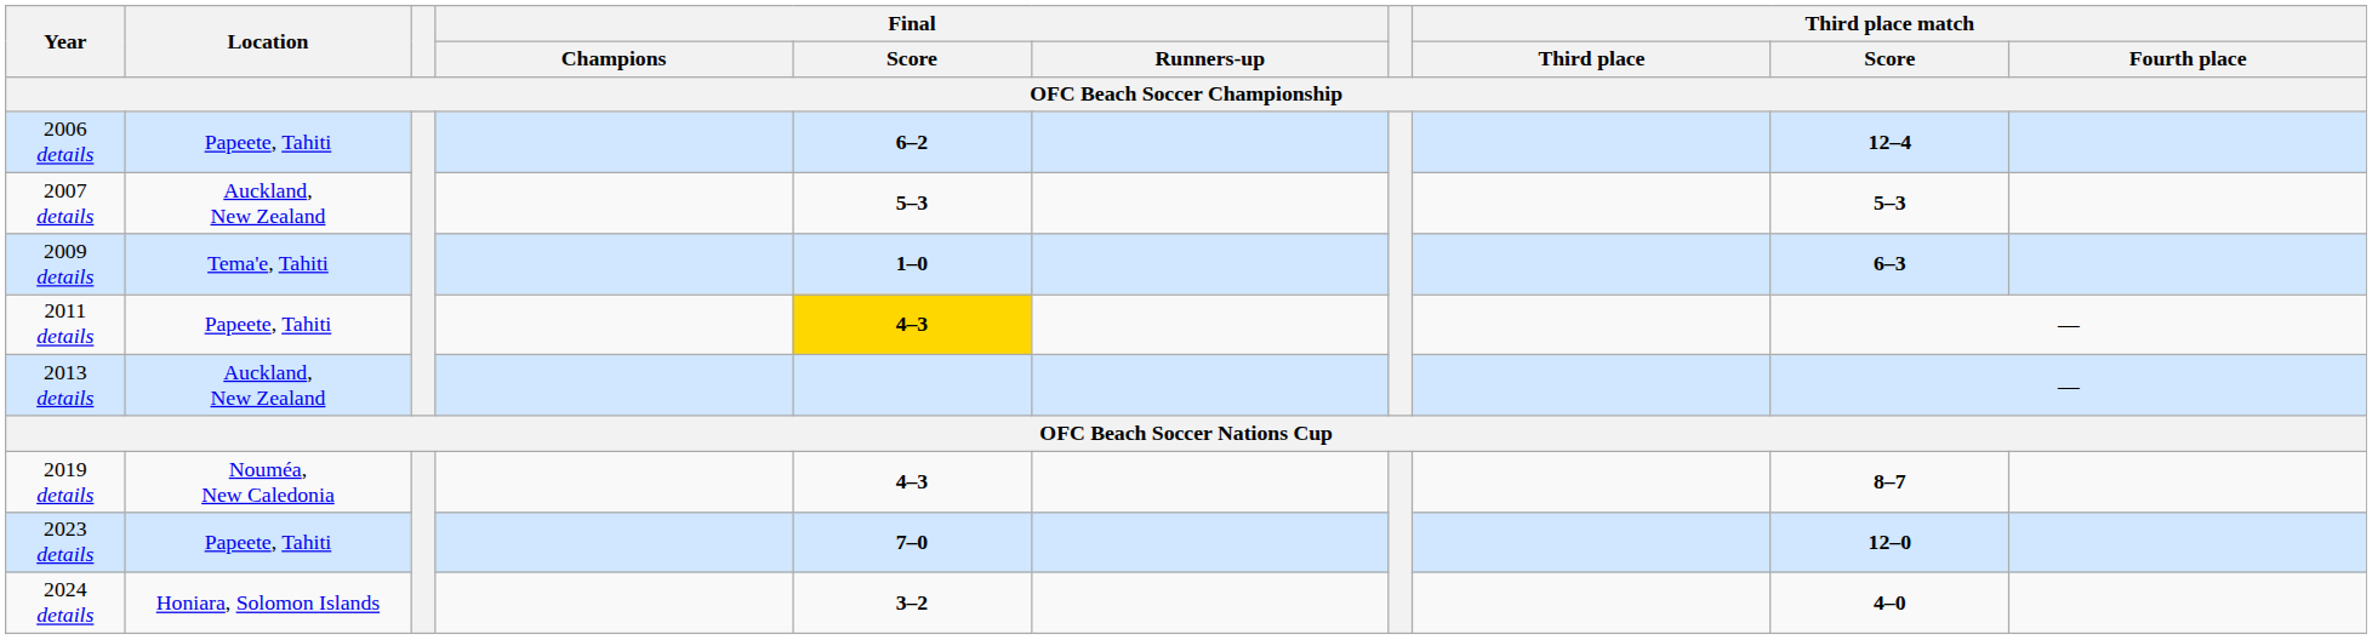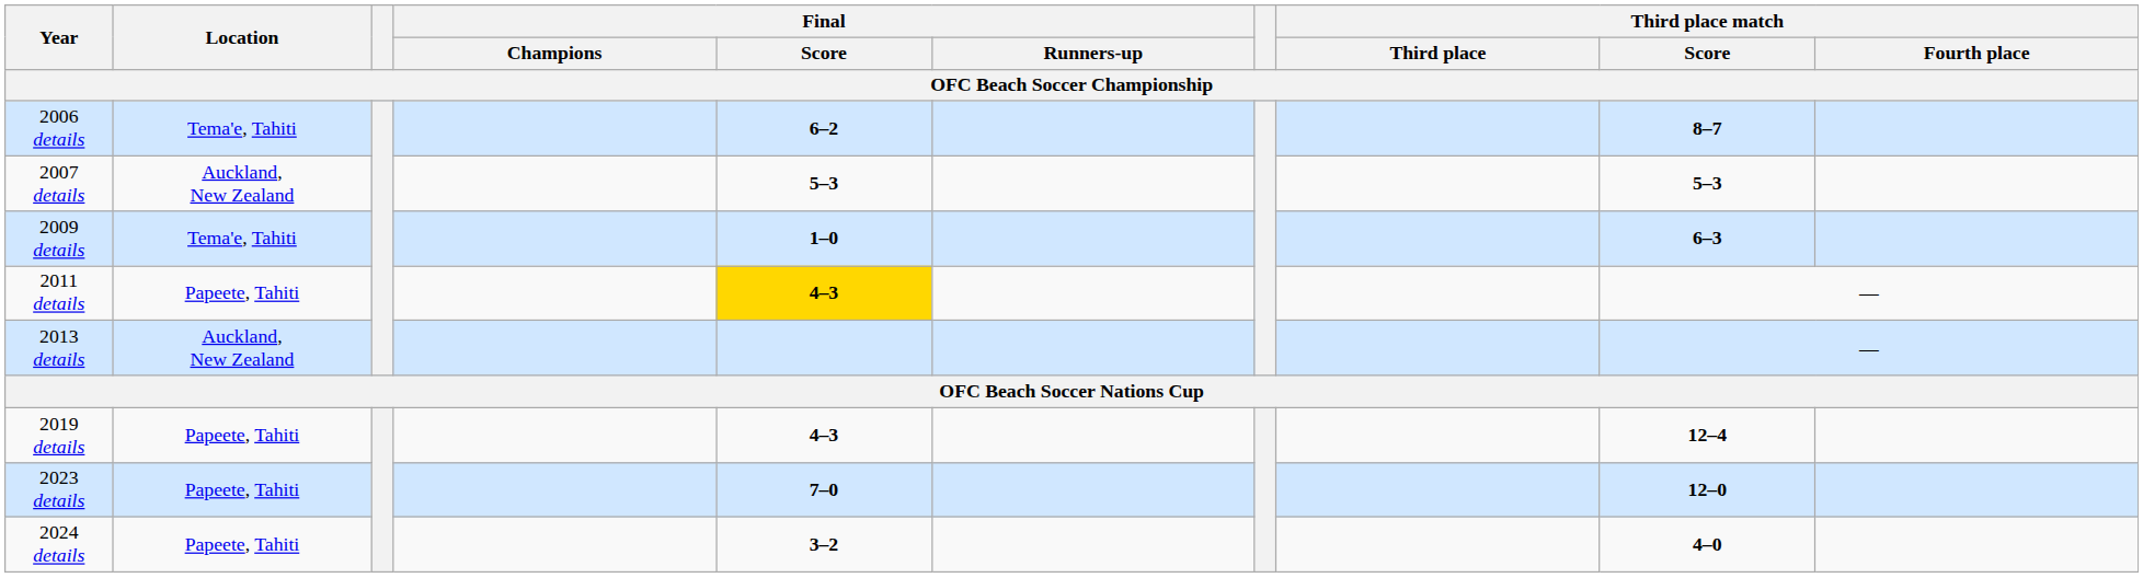2006 details | Location: Papeete, Tahiti -> Tema'e, Tahiti
2006 details | Third place match / Score: 12–4 -> 8–7
2019 details | Location: Nouméa, New Caledonia -> Papeete, Tahiti
2019 details | Third place match / Score: 8–7 -> 12–4
2024 details | Location: Honiara, Solomon Islands -> Papeete, Tahiti
